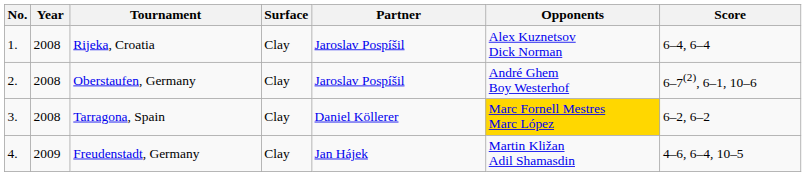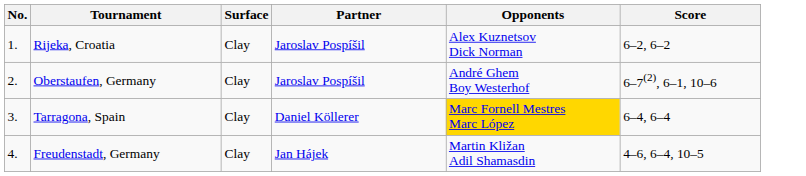- column: Year | 2008 | 2008 | 2008 | 2009
Rijeka, Croatia | Score: 6–4, 6–4 -> 6–2, 6–2
Tarragona, Spain | Score: 6–2, 6–2 -> 6–4, 6–4
